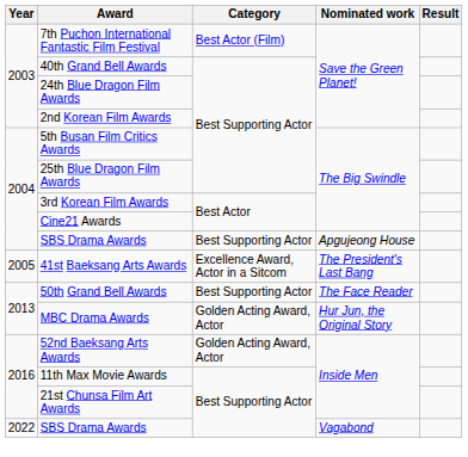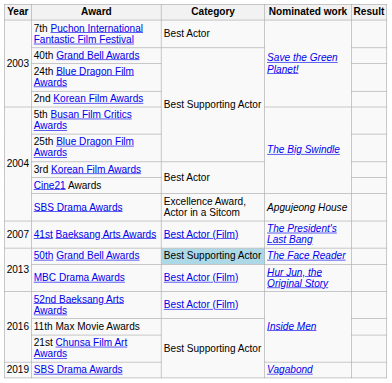7th Puchon International Fantastic Film Festival | Category: Best Actor (Film) -> Best Actor
SBS Drama Awards / Apgujeong House | Category: Best Supporting Actor -> Excellence Award, Actor in a Sitcom
41st Baeksang Arts Awards | Year: 2005 -> 2007
41st Baeksang Arts Awards | Category: Excellence Award, Actor in a Sitcom -> Best Actor (Film)
50th Grand Bell Awards | Category: no background -> lightblue background
MBC Drama Awards | Category: Golden Acting Award, Actor -> Best Actor (Film)
52nd Baeksang Arts Awards | Category: Golden Acting Award, Actor -> Best Actor (Film)
SBS Drama Awards / Vagabond | Year: 2022 -> 2019
